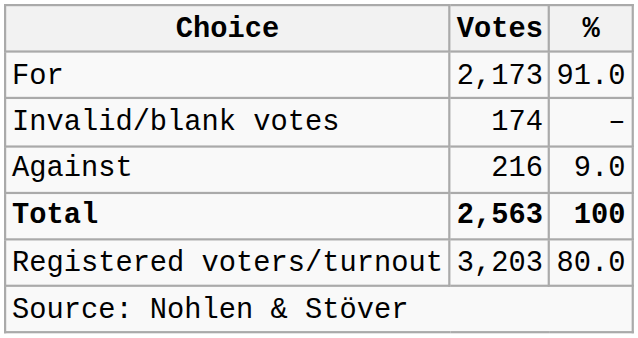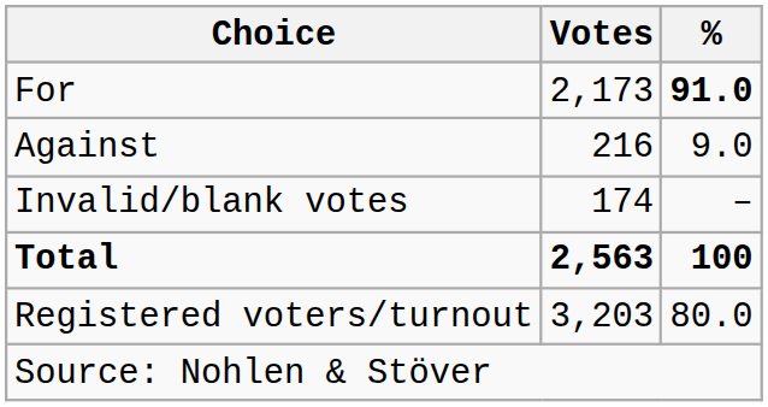For | %: normal -> bold
rows swapped: Against <-> Invalid/blank votes
